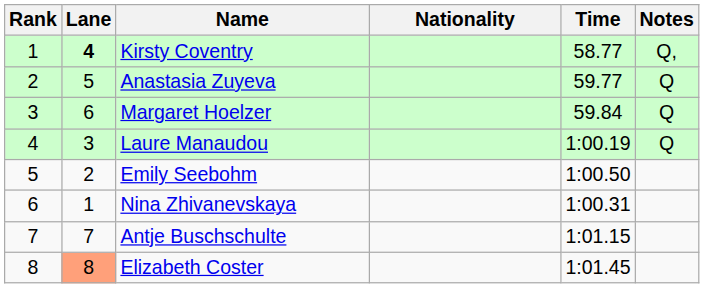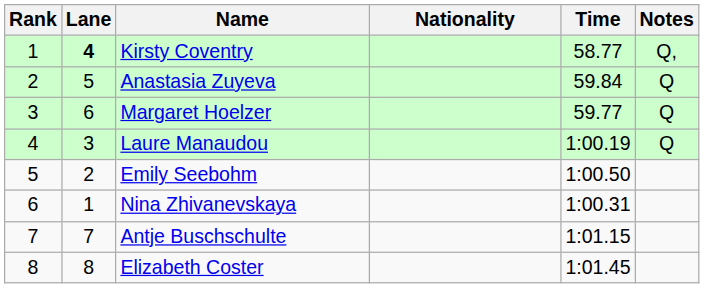Anastasia Zuyeva | Time: 59.77 -> 59.84
Margaret Hoelzer | Time: 59.84 -> 59.77
Elizabeth Coster | Lane: lightsalmon background -> no background
